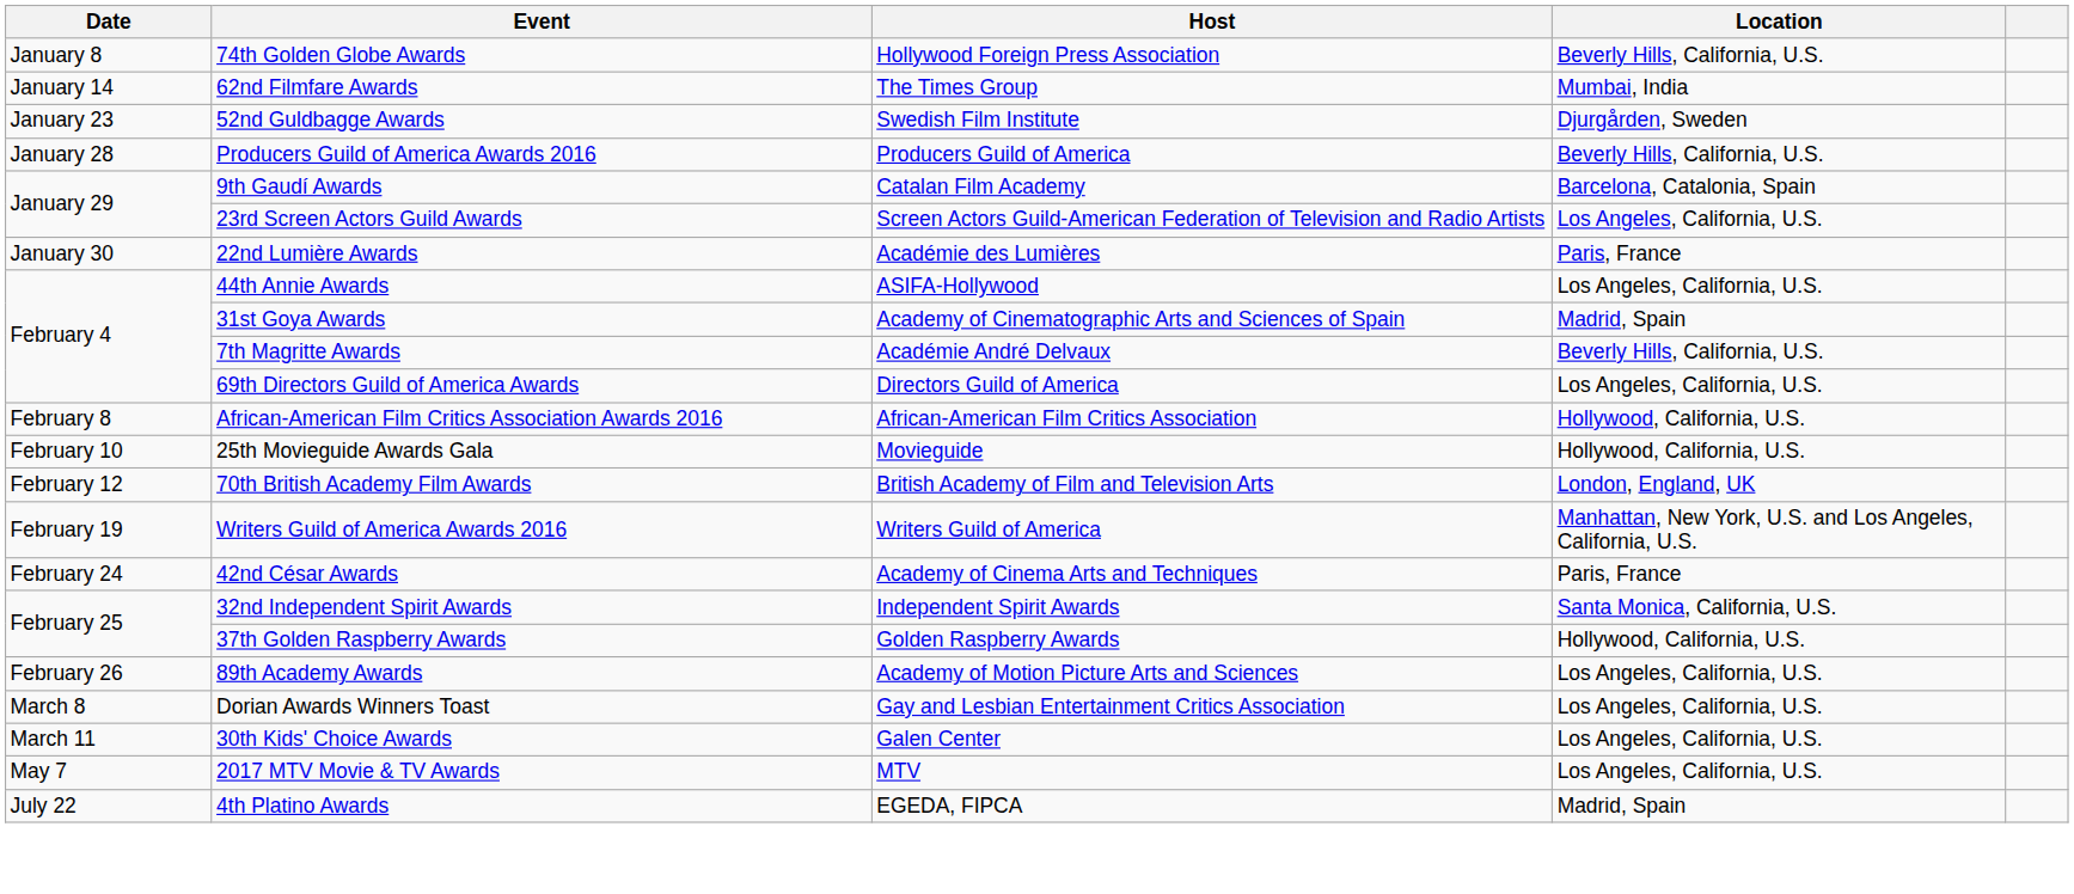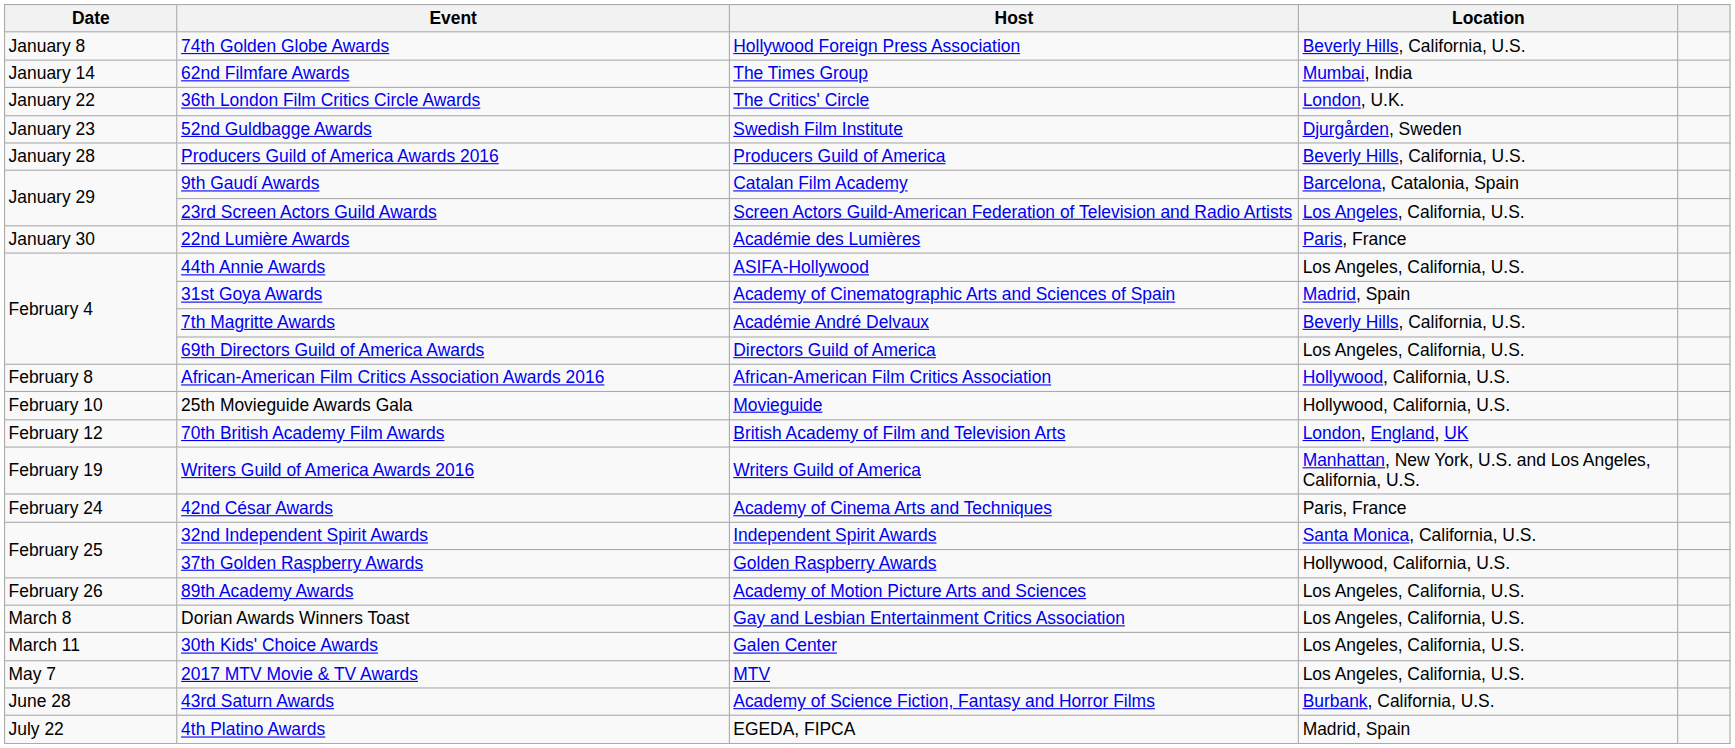+ row: January 22 | 36th London Film Critics Circle Awards | The Critics' Circle | London, U.K.
+ row: June 28 | 43rd Saturn Awards | Academy of Science Fiction, Fantasy and Horror Films | Burbank, California, U.S.
